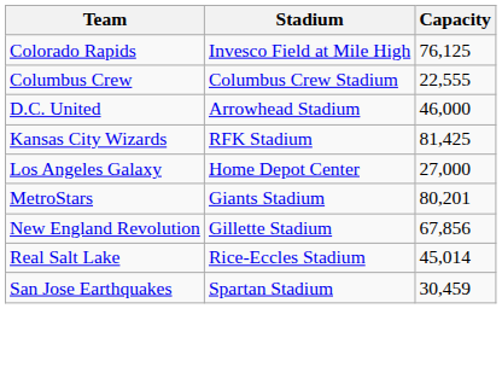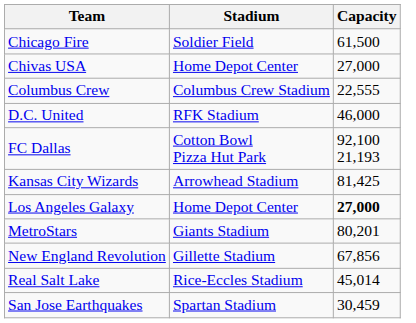+ row: Chicago Fire | Soldier Field | 61,500
+ row: Chivas USA | Home Depot Center | 27,000
- row: Colorado Rapids | Invesco Field at Mile High | 76,125
D.C. United | Stadium: Arrowhead Stadium -> RFK Stadium
+ row: FC Dallas | Cotton Bowl Pizza Hut Park | 92,100 21,193
Kansas City Wizards | Stadium: RFK Stadium -> Arrowhead Stadium
Los Angeles Galaxy | Capacity: normal -> bold
